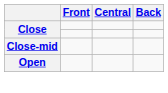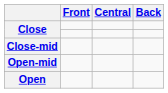+ row: Open-mid
